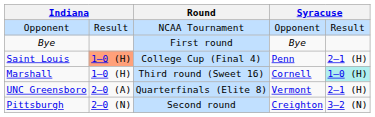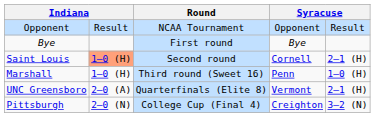Saint Louis | Round: College Cup (Final 4) -> Second round
Saint Louis | column 4: Penn -> Cornell
Marshall | column 4: Cornell -> Penn
Marshall | column 5: paleturquoise background -> no background
Pittsburgh | Round: Second round -> College Cup (Final 4)
